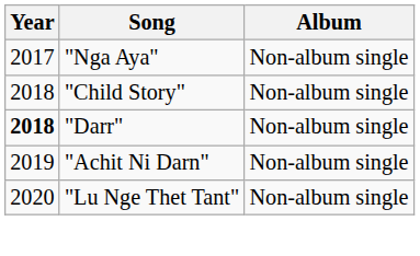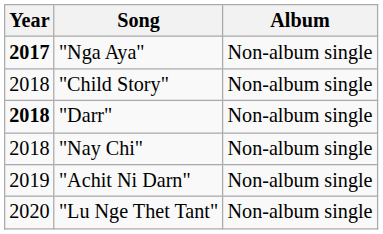"Nga Aya" | Year: normal -> bold
+ row: 2018 | "Nay Chi" | Non-album single
